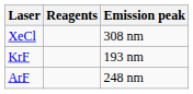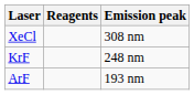KrF | Emission peak: 193 nm -> 248 nm
ArF | Emission peak: 248 nm -> 193 nm
